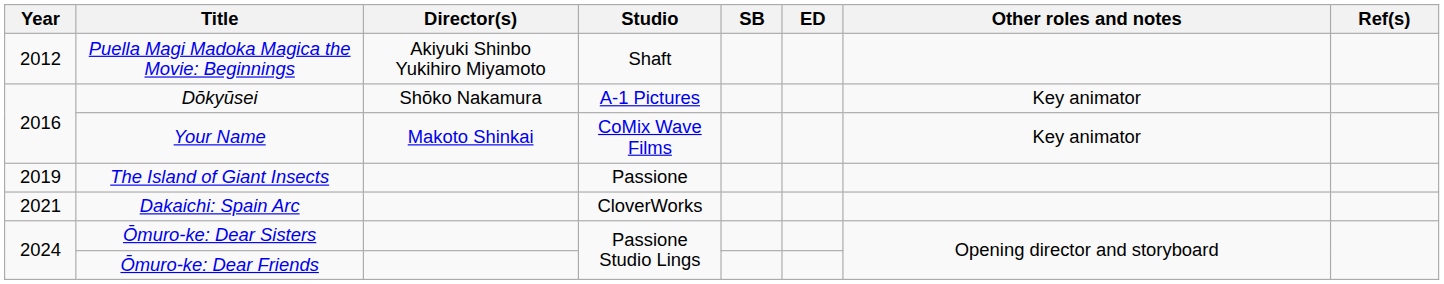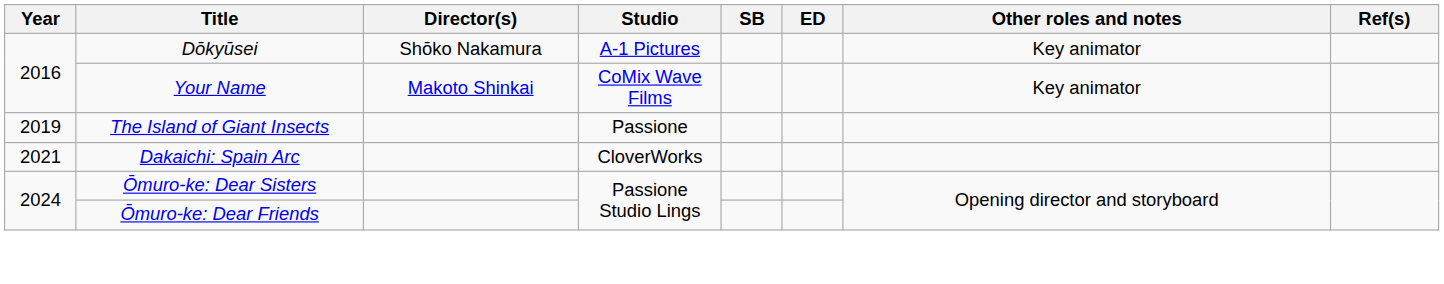- row: 2012 | Puella Magi Madoka Magica the Movie: Beginnings | Akiyuki Shinbo Yukihiro Miyamoto | Shaft
